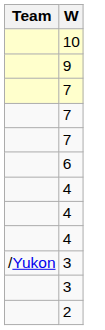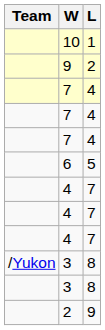+ column: L | 1 | 2 | 4 | 4 | 4 | 5 | 7 | 7 | 7 | 8 | 8 | 9
